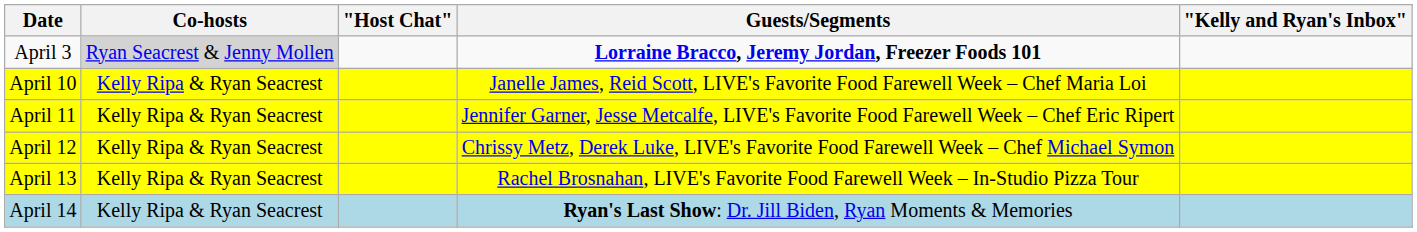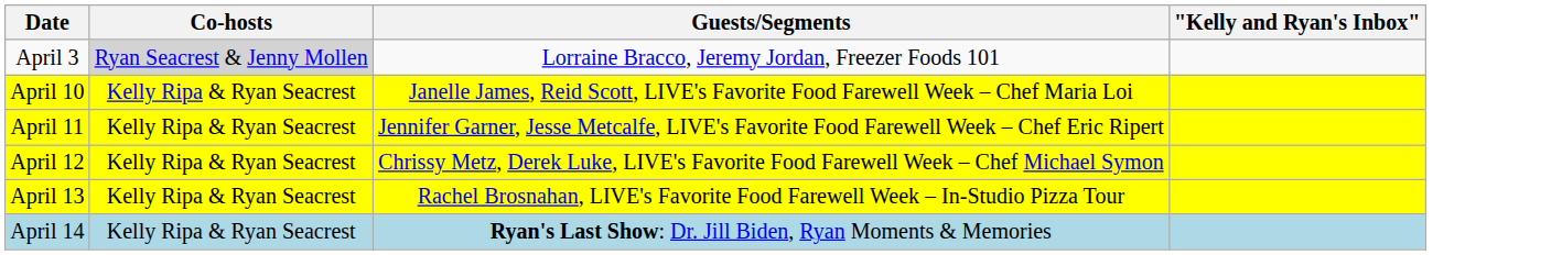- column: "Host Chat"
April 3 | Guests/Segments: bold -> normal
